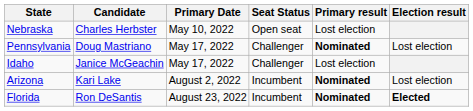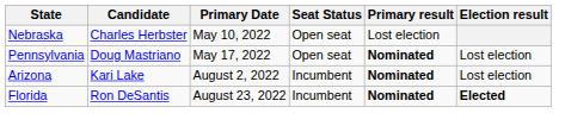Pennsylvania | Seat Status: Challenger -> Open seat
- row: Idaho | Janice McGeachin | May 17, 2022 | Challenger | Lost election
